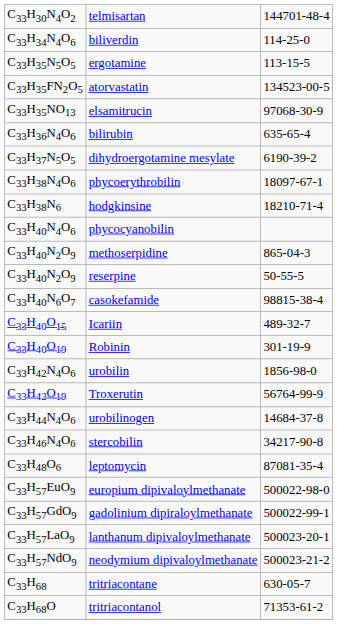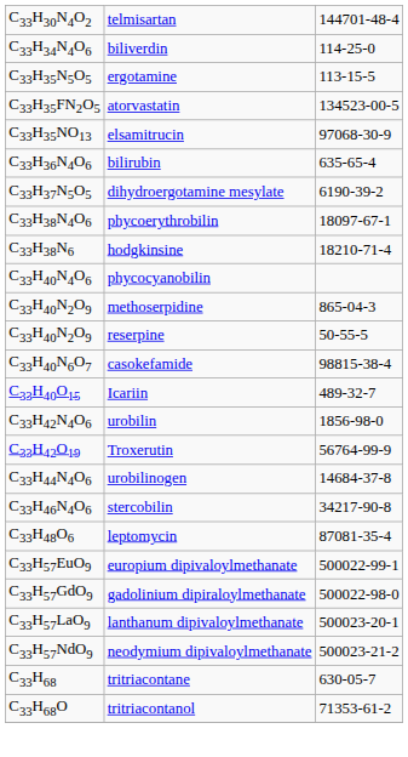- row: C33H40O19 | Robinin | 301-19-9
europium dipivaloylmethanate | column 3: 500022-98-0 -> 500022-99-1
gadolinium dipiraloylmethanate | column 3: 500022-99-1 -> 500022-98-0
